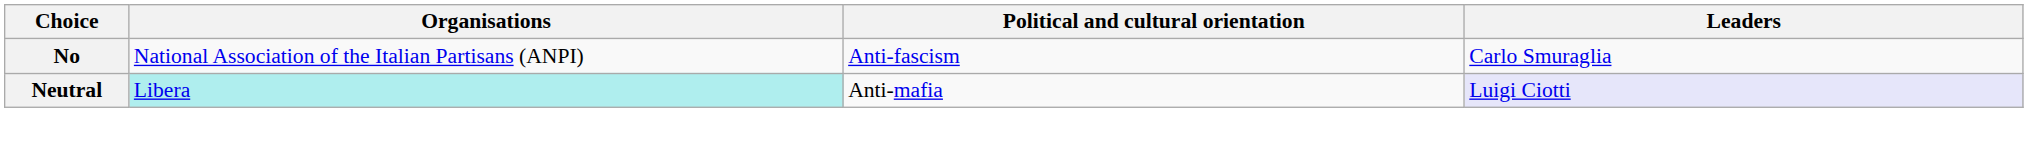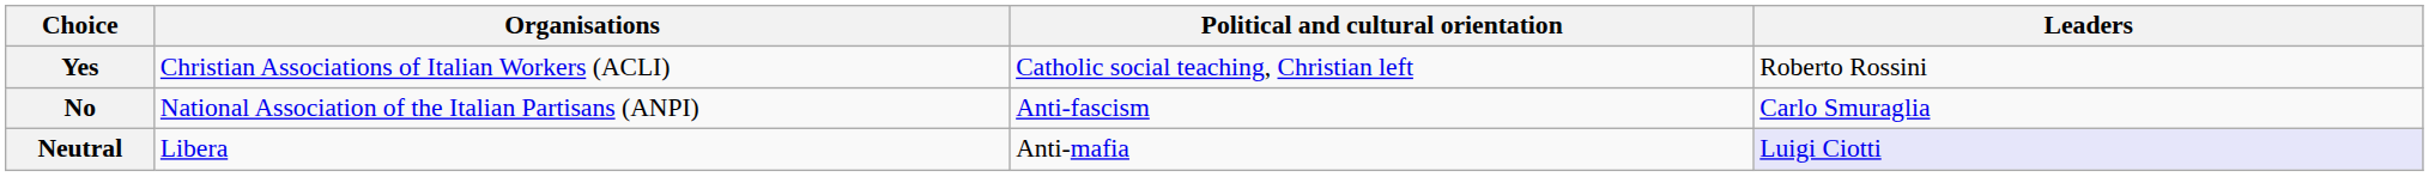+ row: Yes | Christian Associations of Italian Workers (ACLI) | Catholic social teaching, Christian left | Roberto Rossini
Neutral | Organisations: paleturquoise background -> no background
